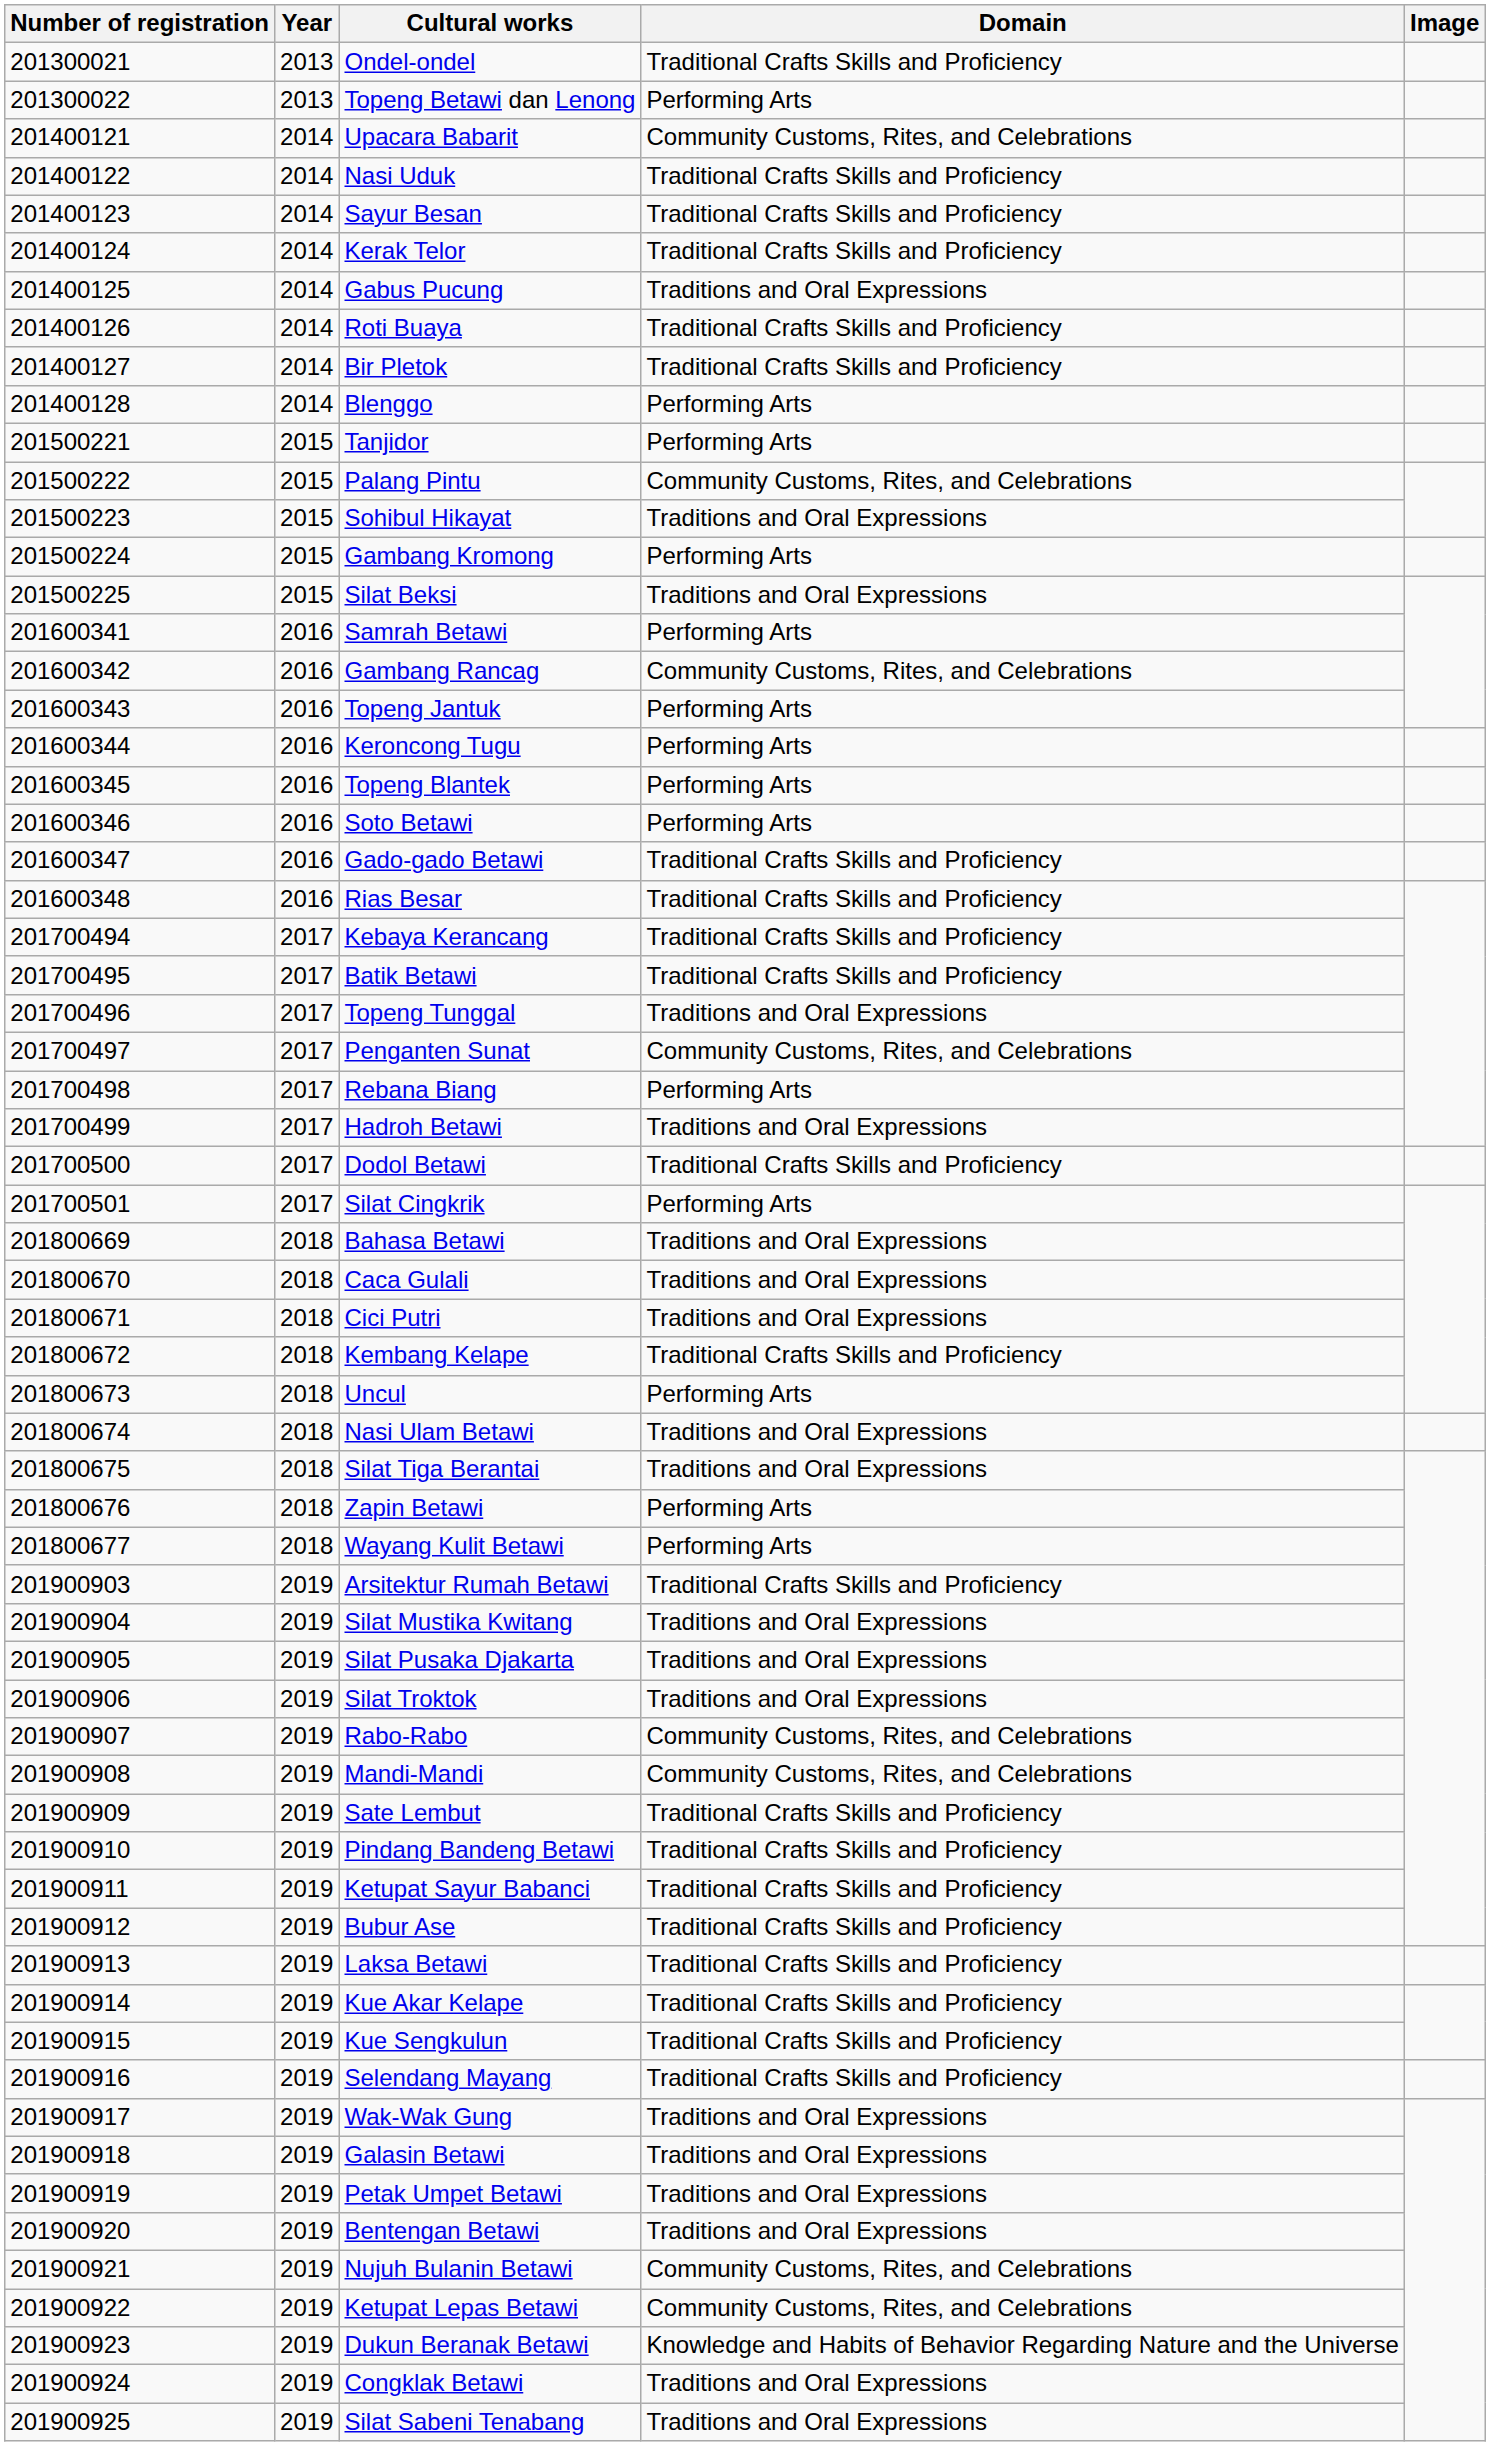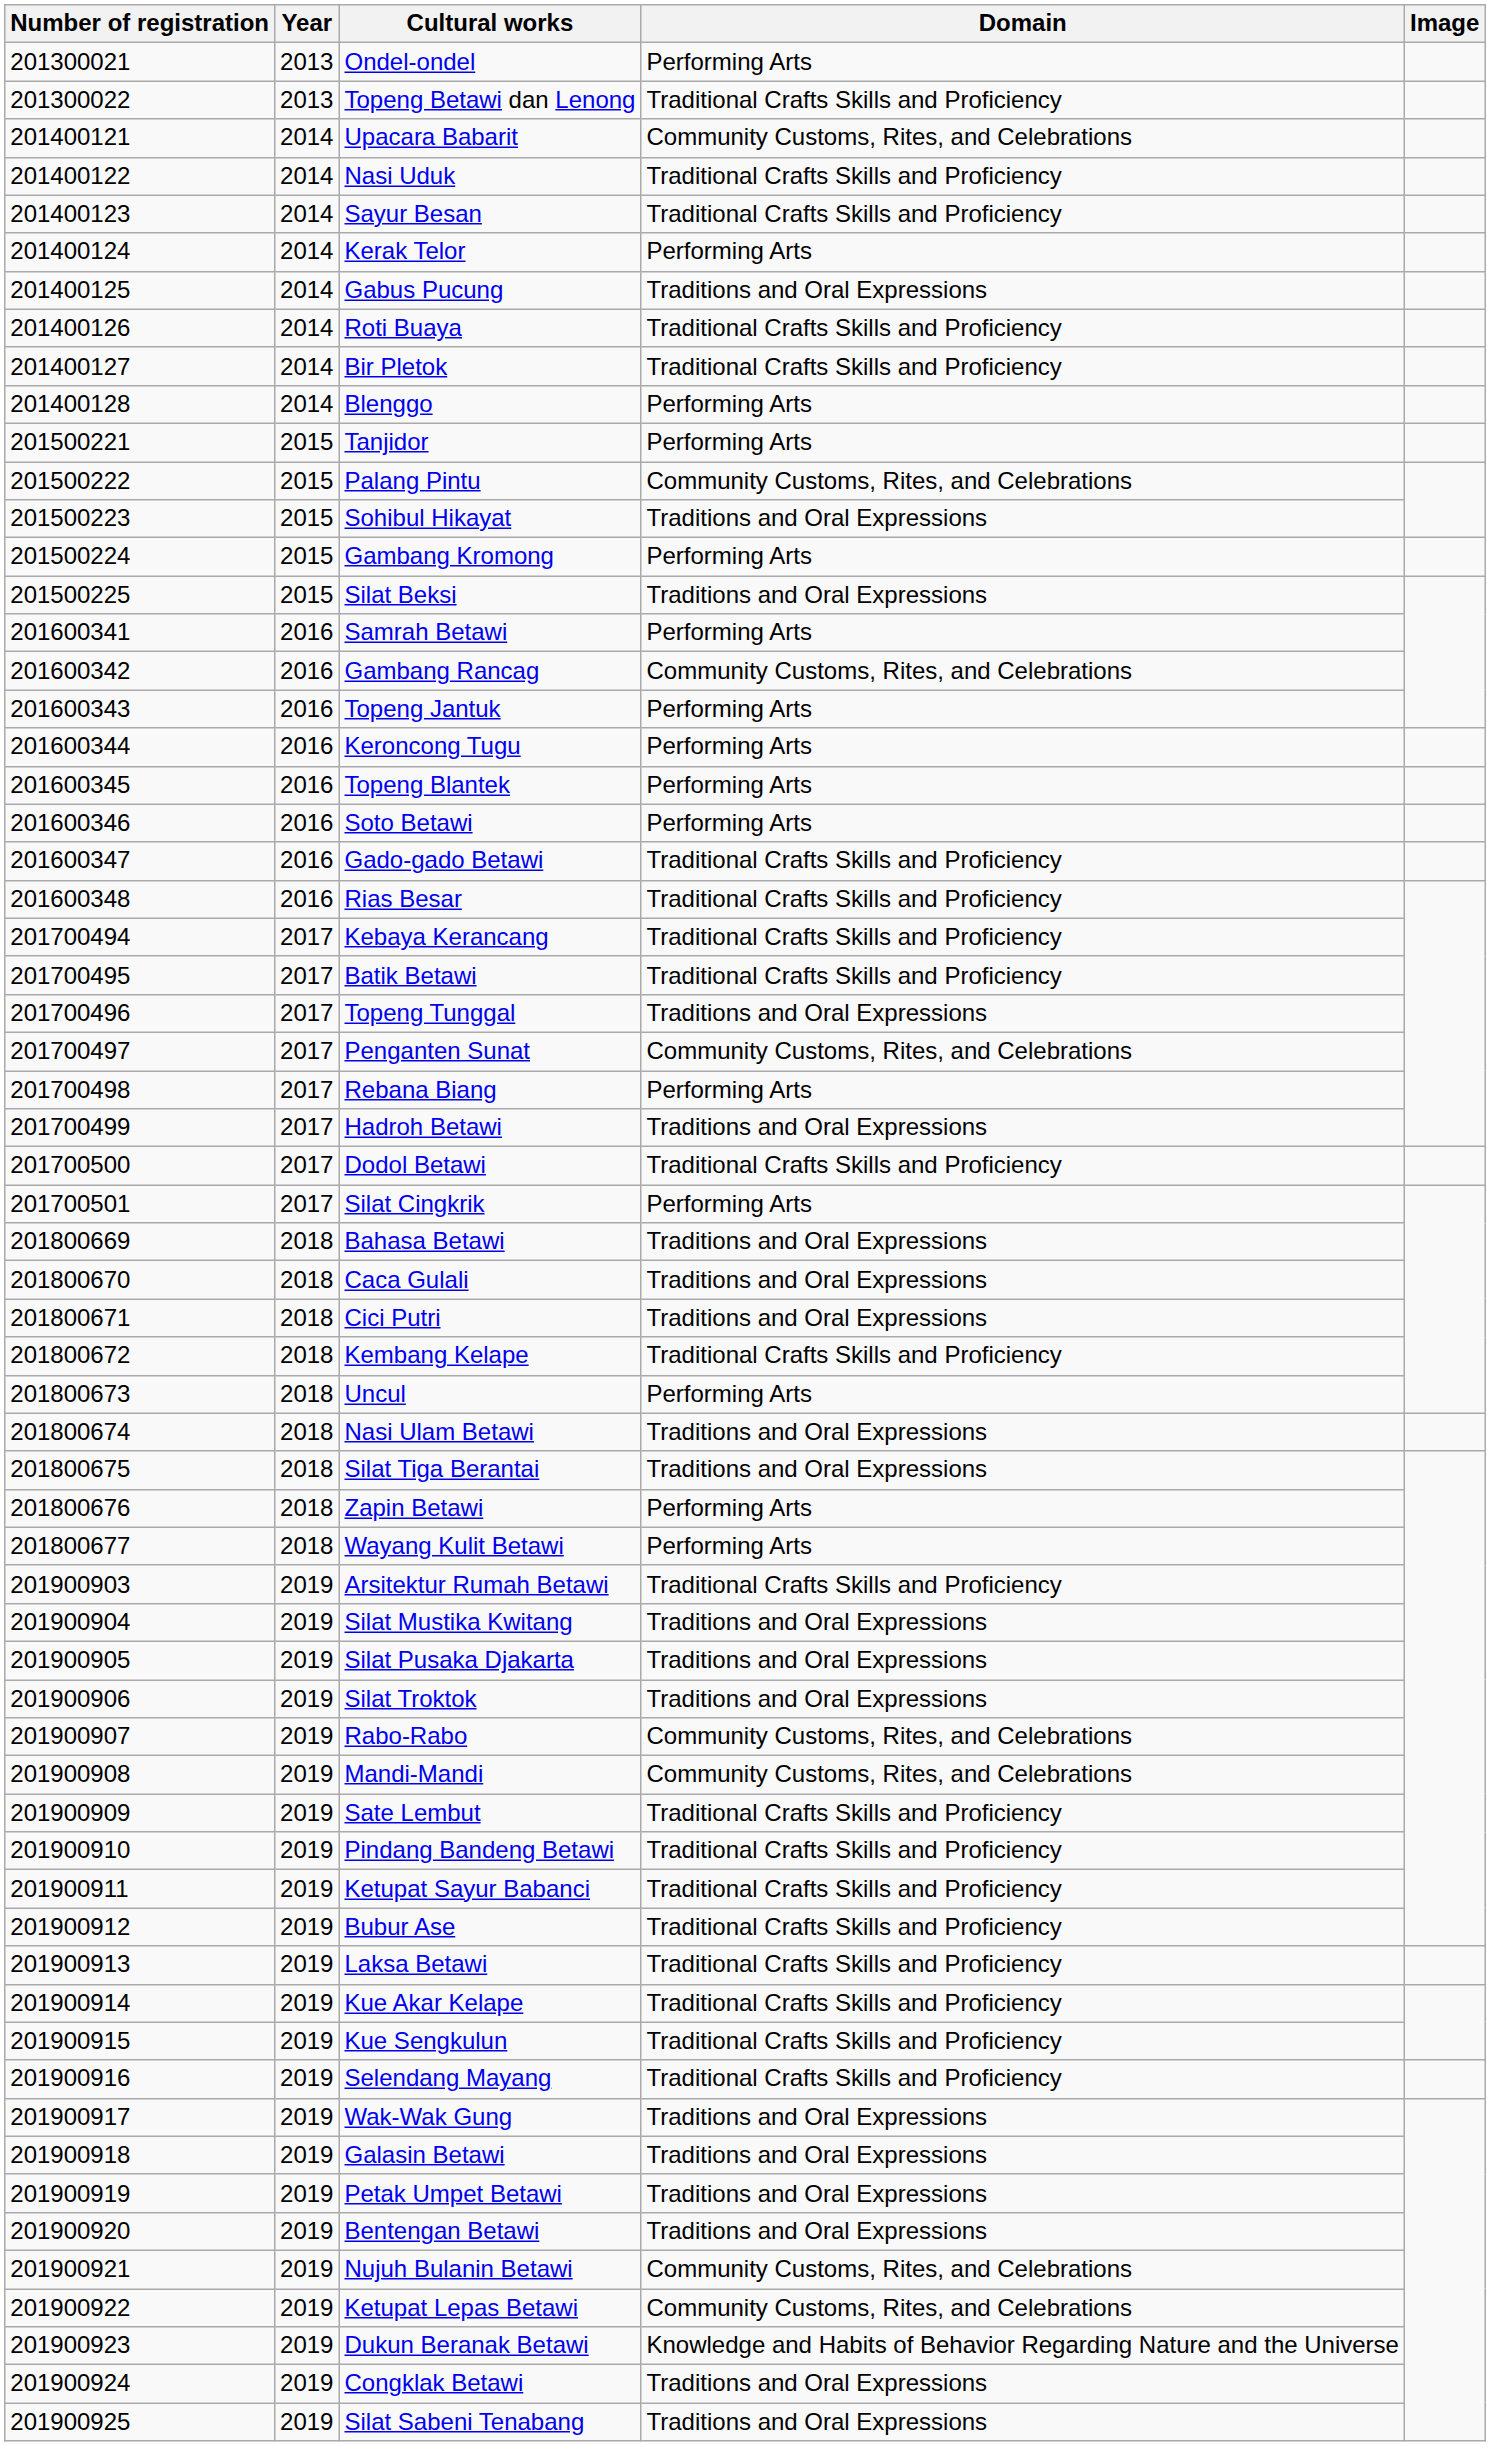Ondel-ondel | Domain: Traditional Crafts Skills and Proficiency -> Performing Arts
Topeng Betawi dan Lenong | Domain: Performing Arts -> Traditional Crafts Skills and Proficiency
Kerak Telor | Domain: Traditional Crafts Skills and Proficiency -> Performing Arts
